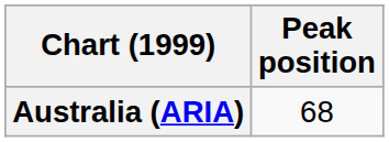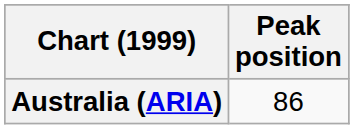Australia (ARIA) | Peak position: 68 -> 86
